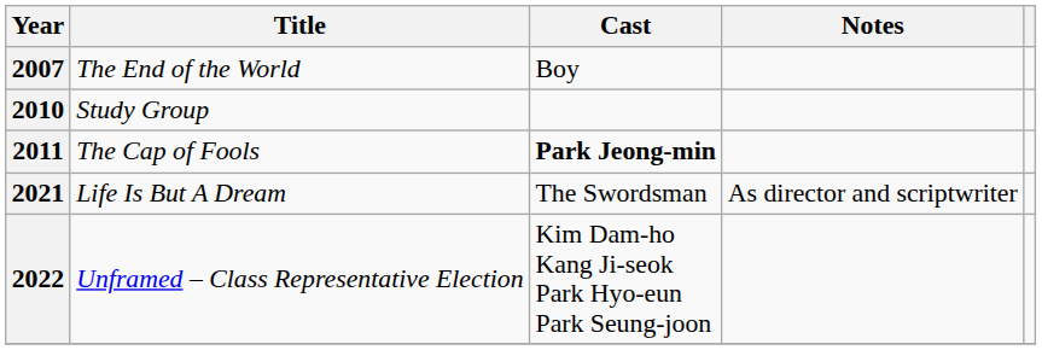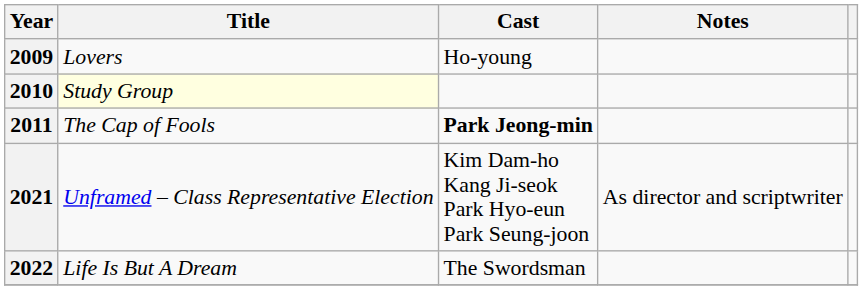- row: 2007 | The End of the World | Boy
+ row: 2009 | Lovers | Ho-young
2010 | Title: no background -> lightyellow background
2021 | Title: Life Is But A Dream -> Unframed – Class Representative Election
2021 | Cast: The Swordsman -> Kim Dam-ho Kang Ji-seok Park Hyo-eun Park Seung-joon
2022 | Title: Unframed – Class Representative Election -> Life Is But A Dream
2022 | Cast: Kim Dam-ho Kang Ji-seok Park Hyo-eun Park Seung-joon -> The Swordsman
